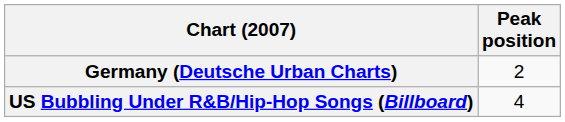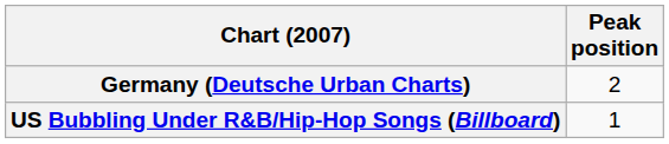US Bubbling Under R&B/Hip-Hop Songs (Billboard) | Peak position: 4 -> 1
